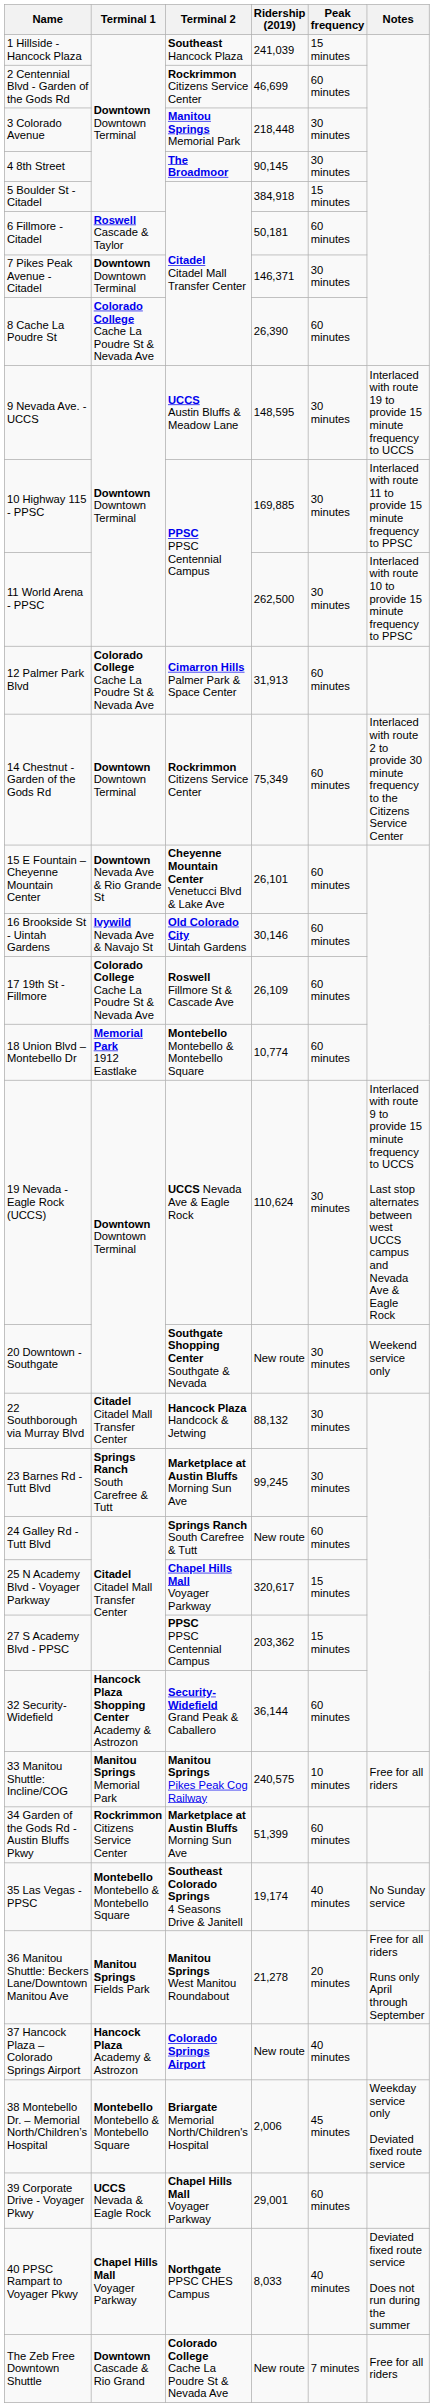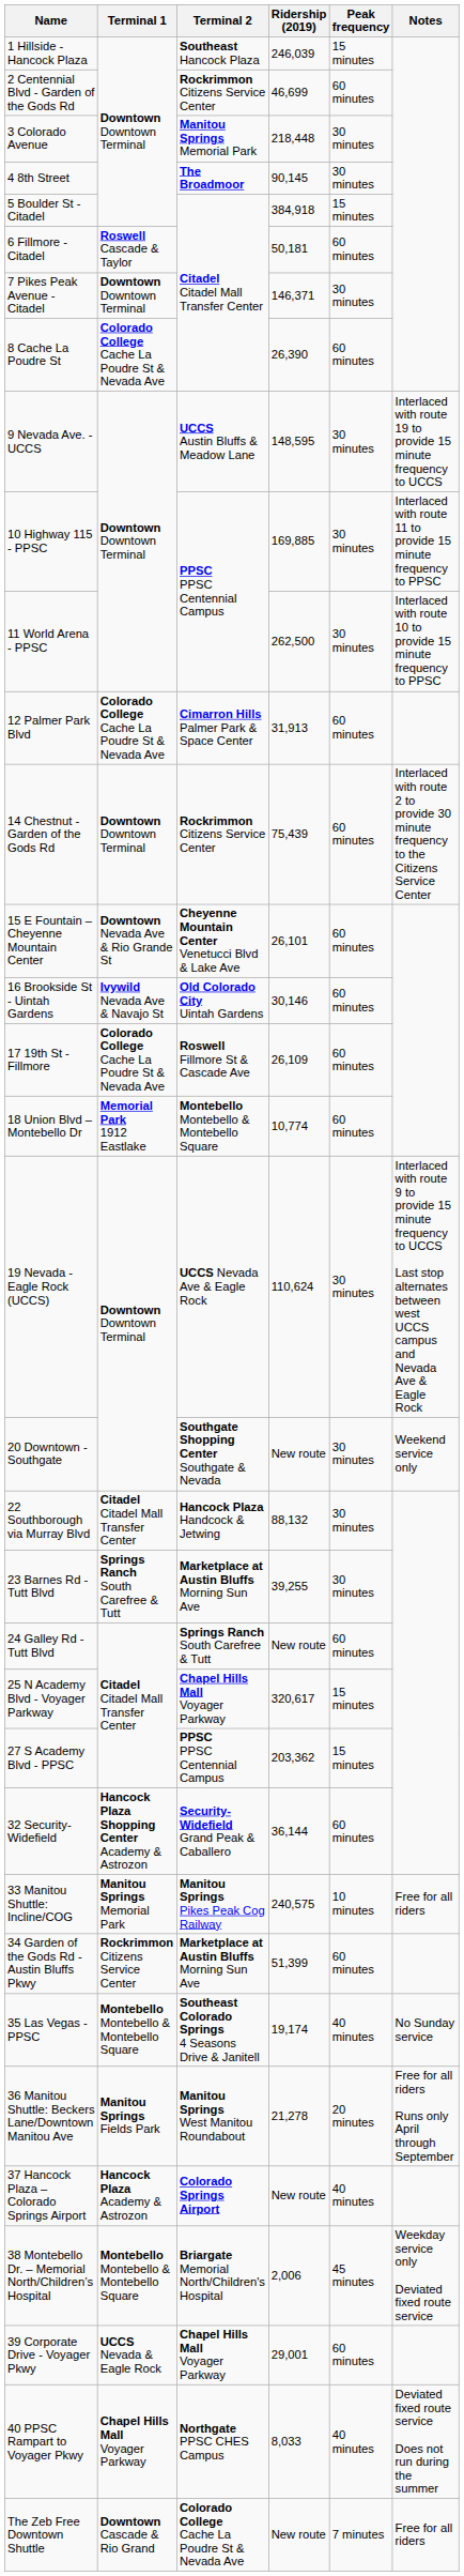1 Hillside - Hancock Plaza | Ridership (2019): 241,039 -> 246,039
14 Chestnut - Garden of the Gods Rd | Ridership (2019): 75,349 -> 75,439
23 Barnes Rd - Tutt Blvd | Ridership (2019): 99,245 -> 39,255
